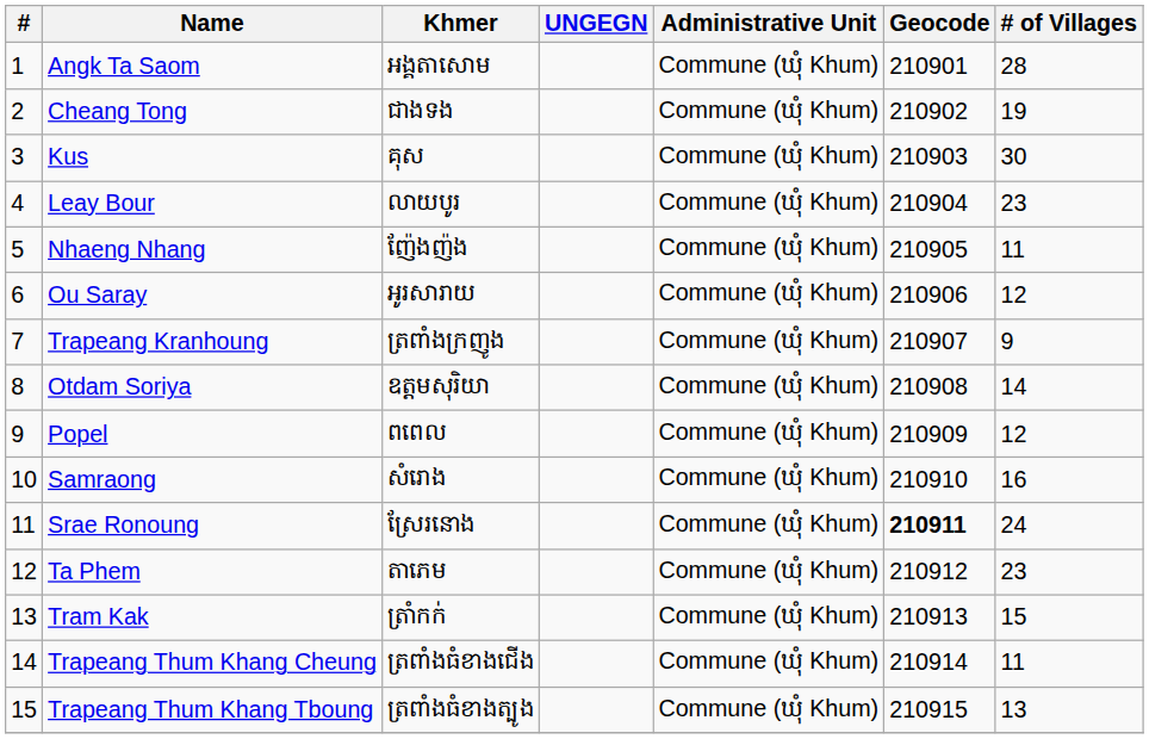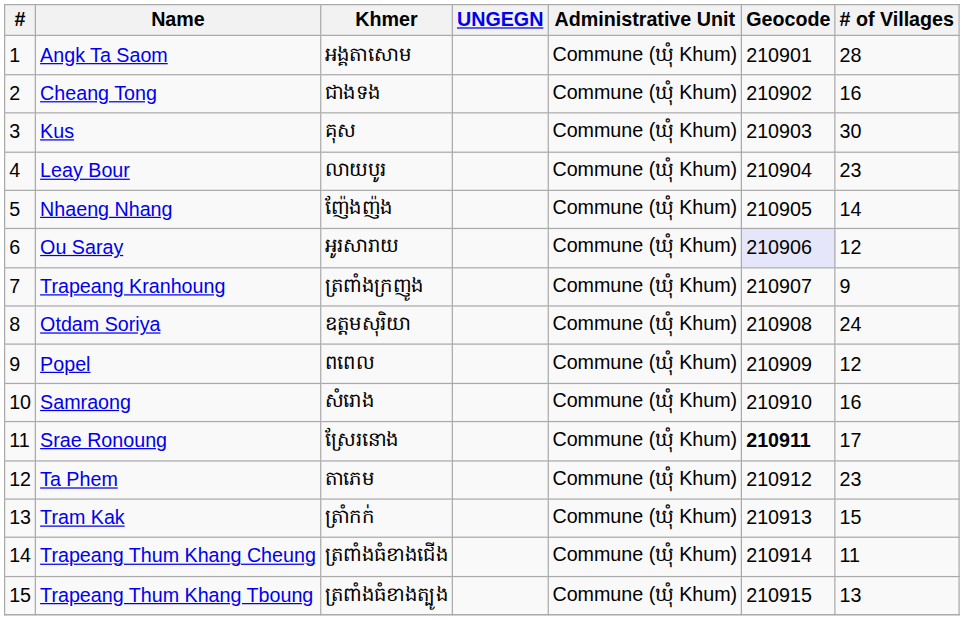Cheang Tong | # of Villages: 19 -> 16
Nhaeng Nhang | # of Villages: 11 -> 14
Ou Saray | Geocode: no background -> lavender background
Otdam Soriya | # of Villages: 14 -> 24
Srae Ronoung | # of Villages: 24 -> 17
